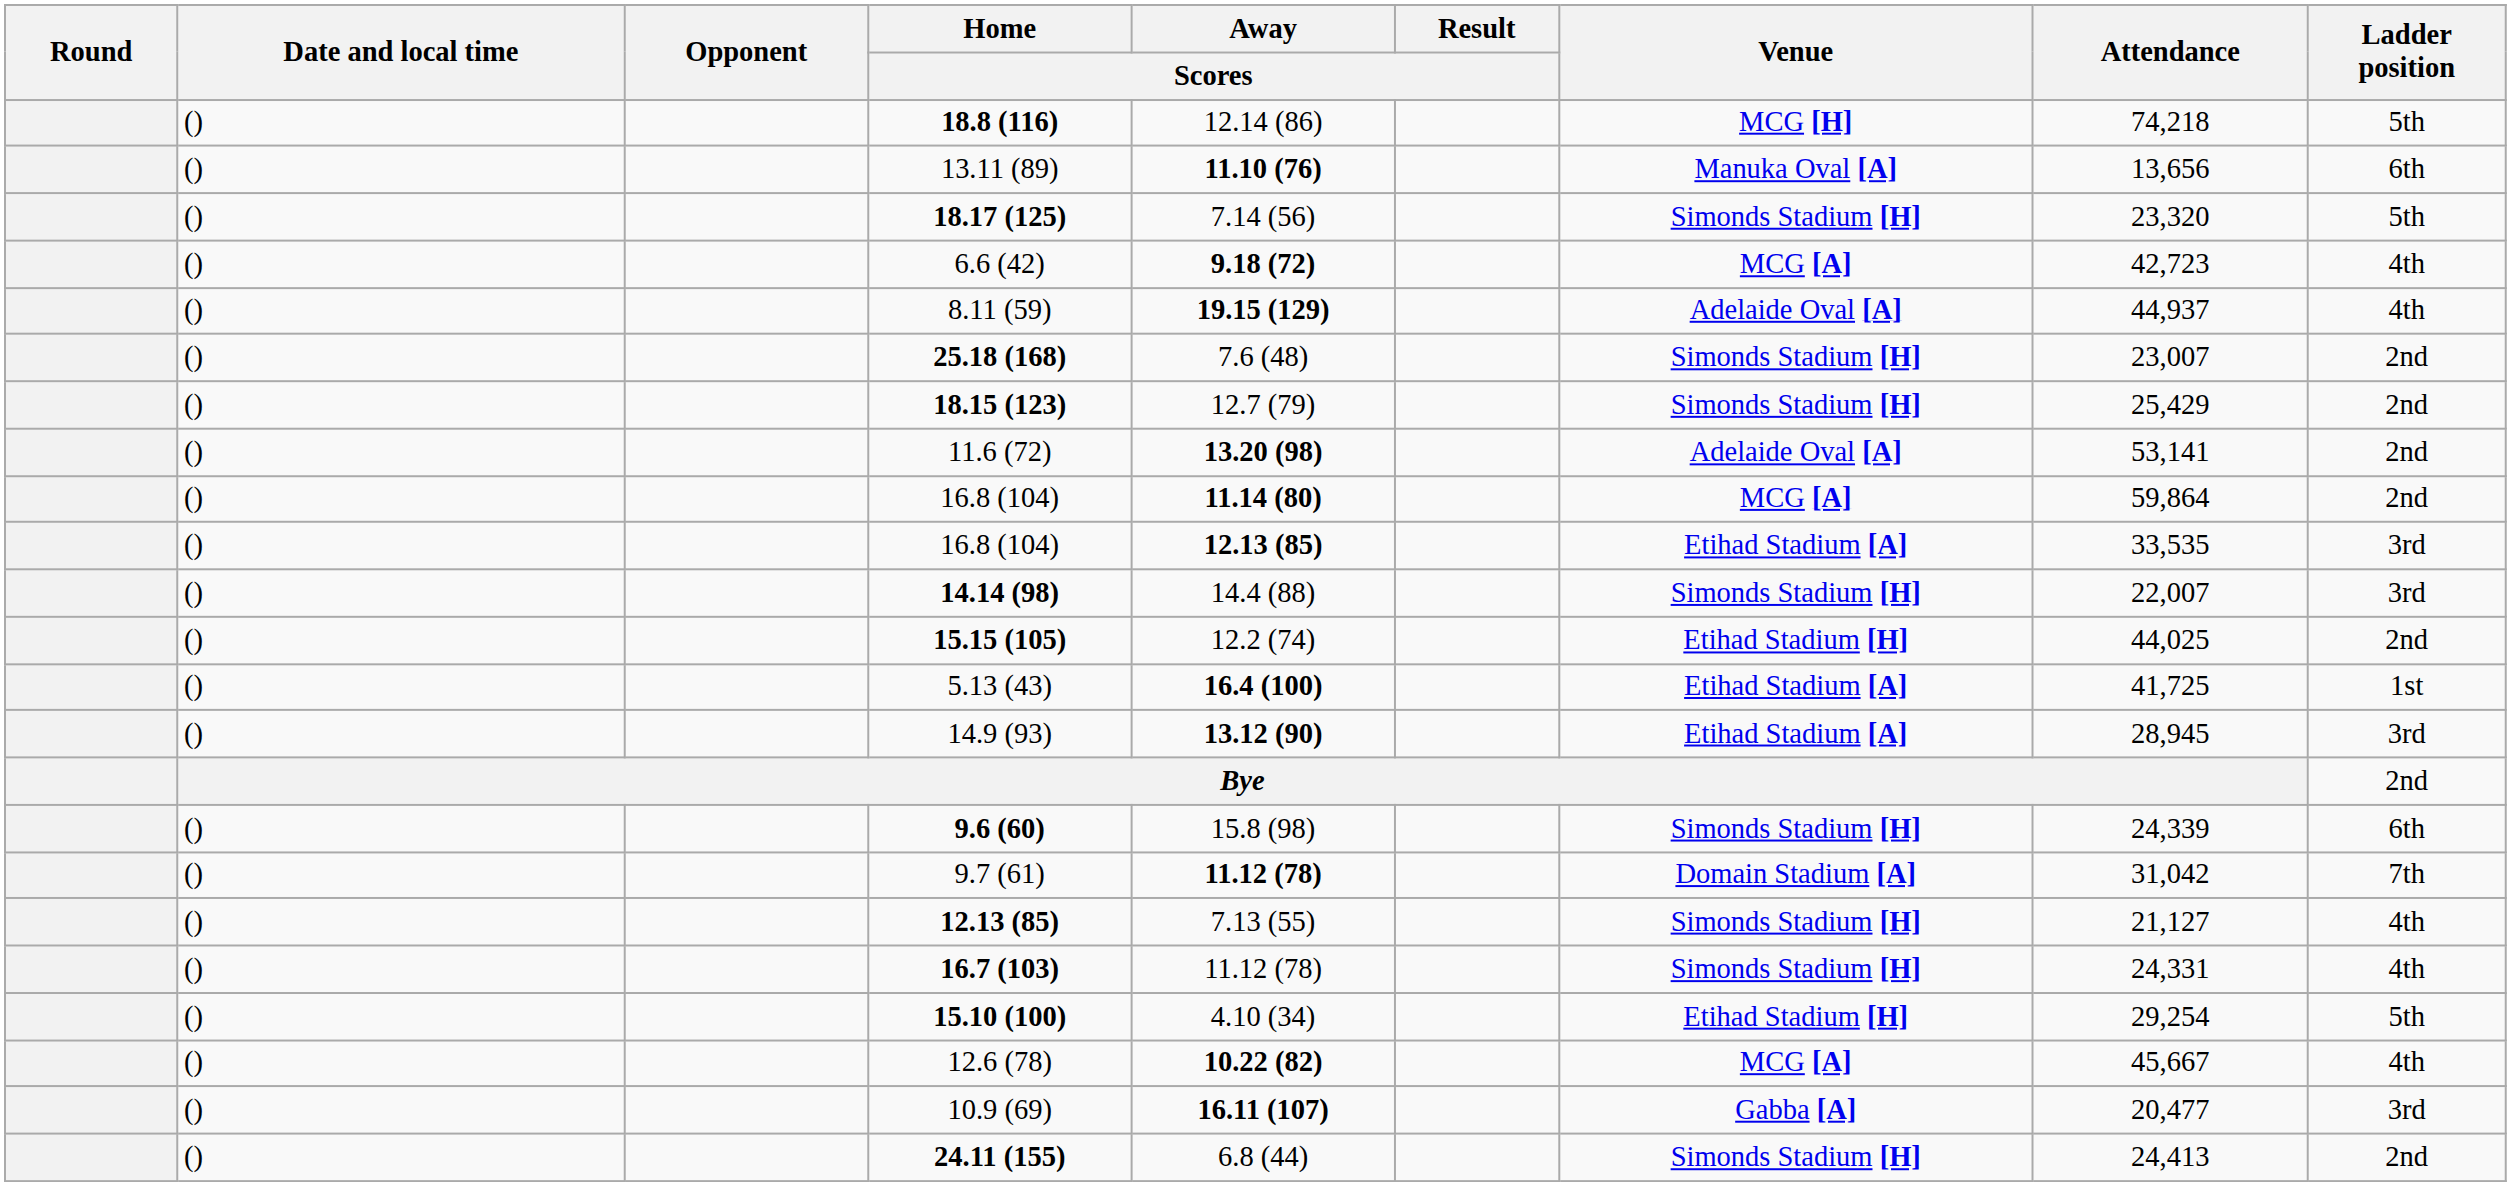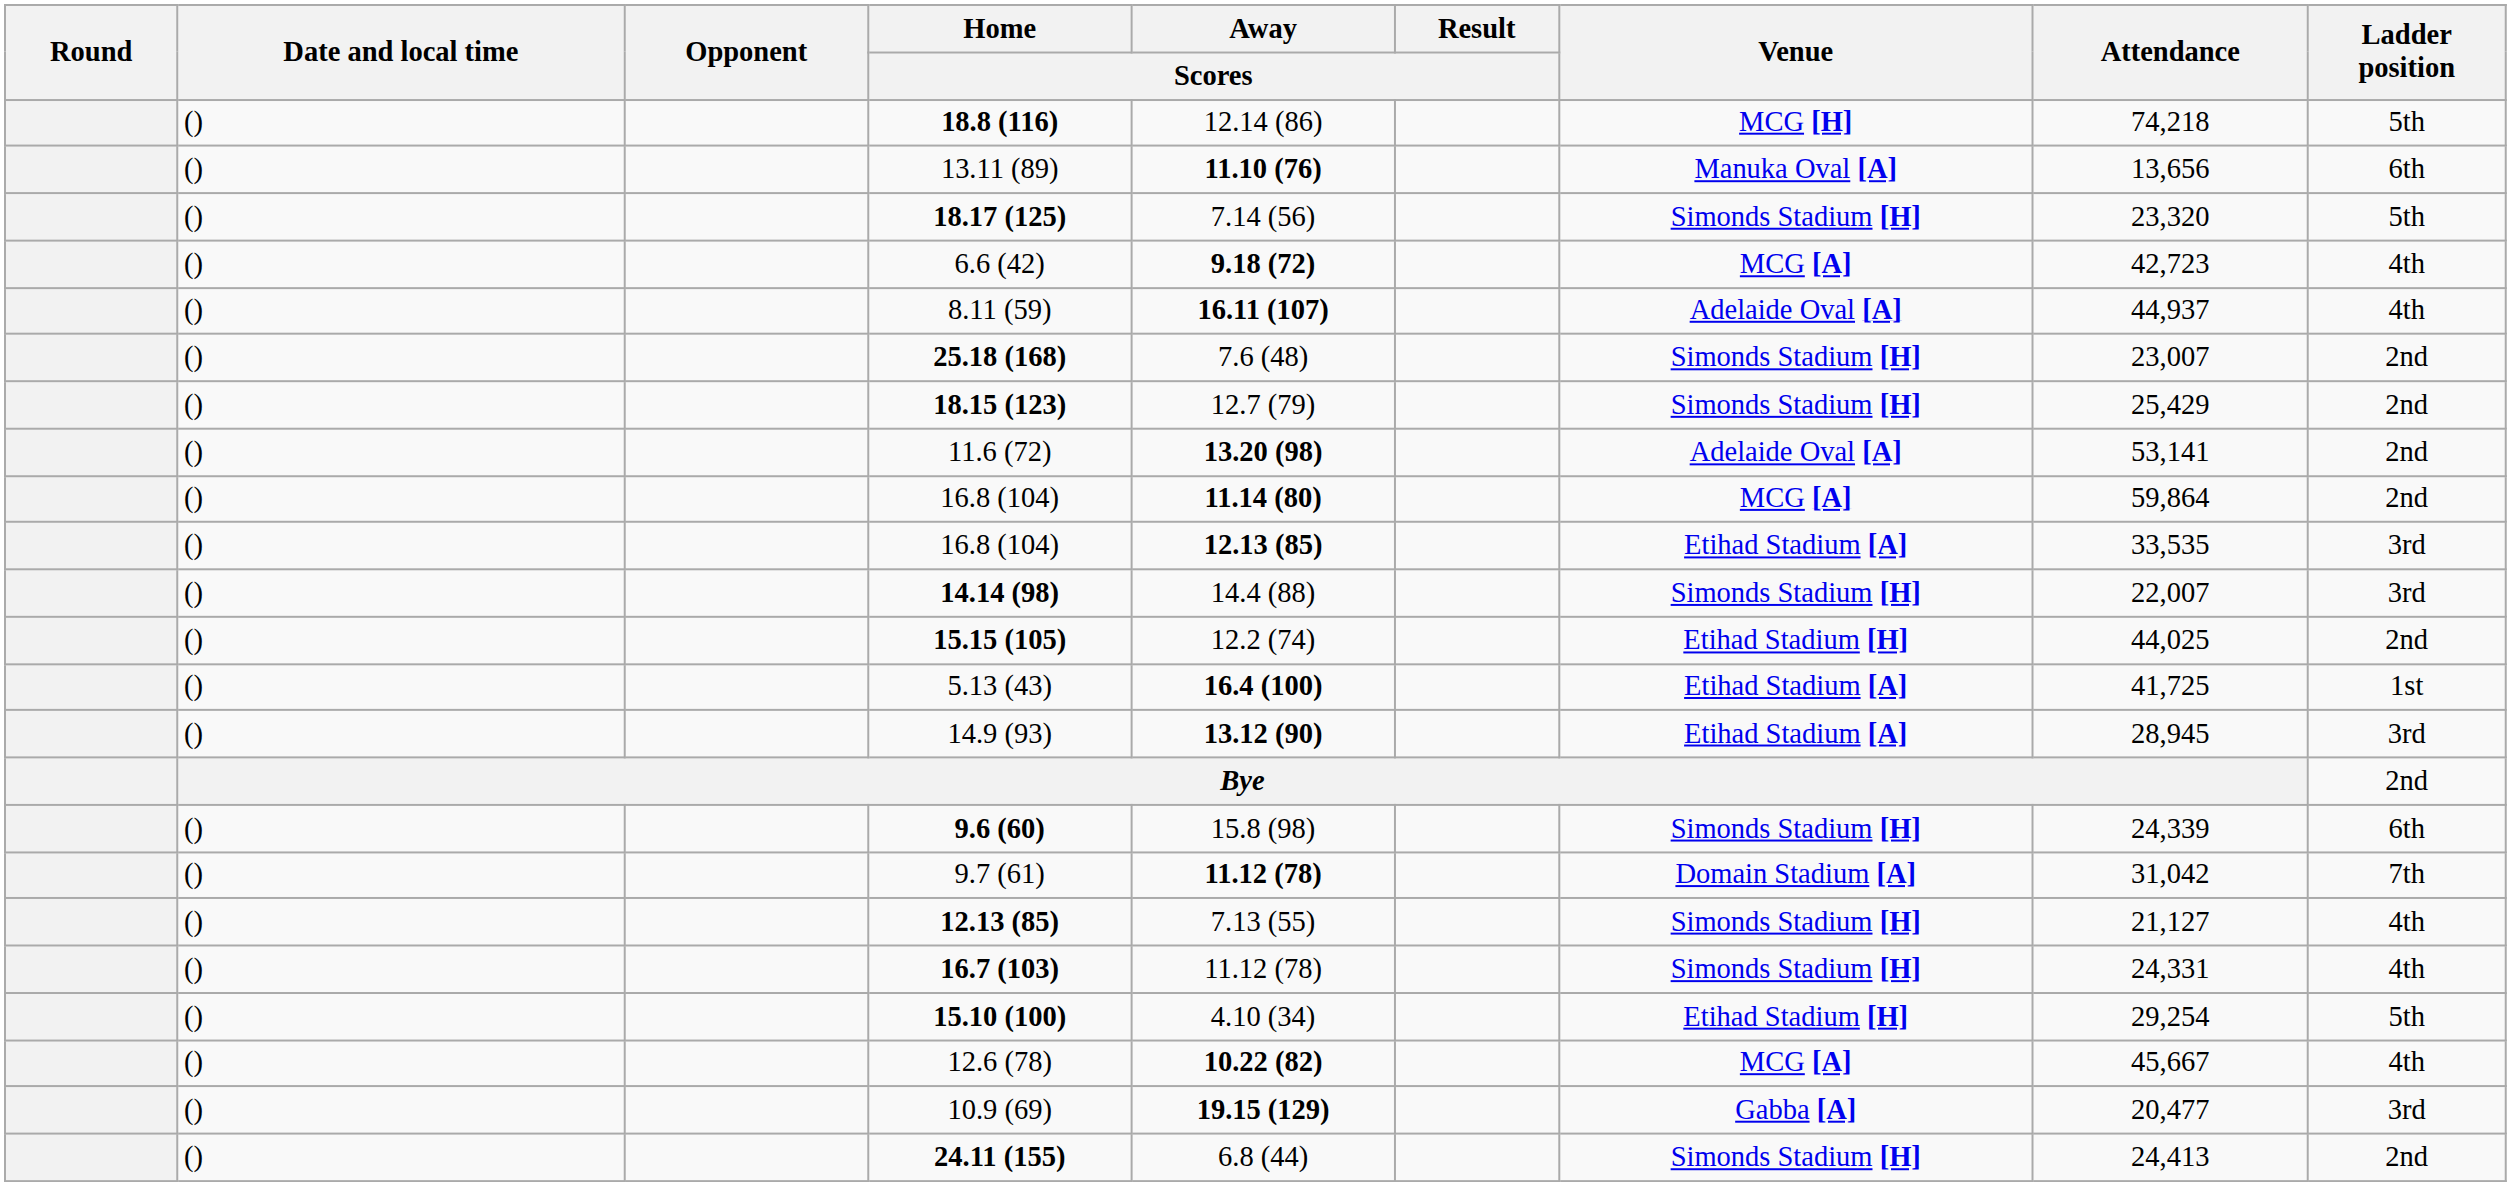8.11 (59) | Away / Scores: 19.15 (129) -> 16.11 (107)
10.9 (69) | Away / Scores: 16.11 (107) -> 19.15 (129)
